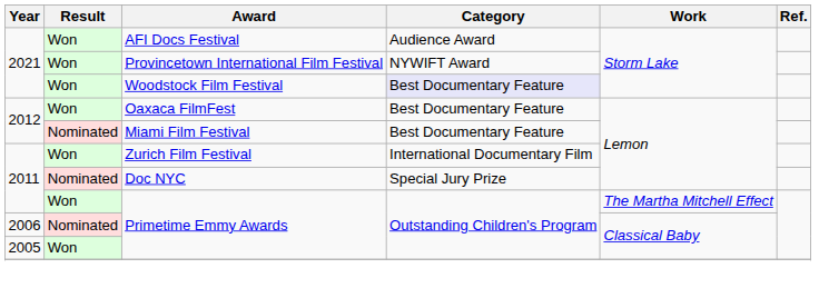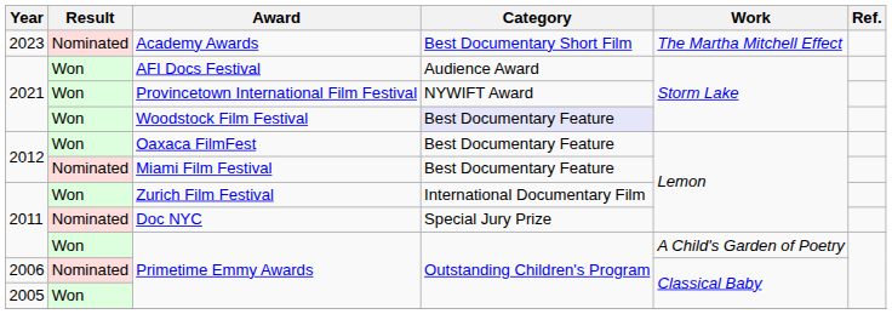+ row: 2023 | Nominated | Academy Awards | Best Documentary Short Film | The Martha Mitchell Effect
2011 / Primetime Emmy Awards | Work: The Martha Mitchell Effect -> A Child's Garden of Poetry
